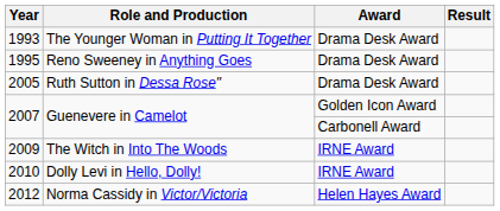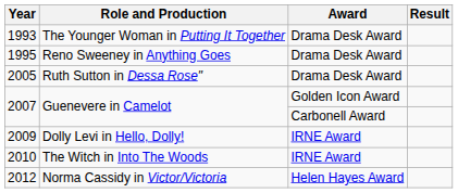2009 | Role and Production: The Witch in Into The Woods -> Dolly Levi in Hello, Dolly!
2010 | Role and Production: Dolly Levi in Hello, Dolly! -> The Witch in Into The Woods
